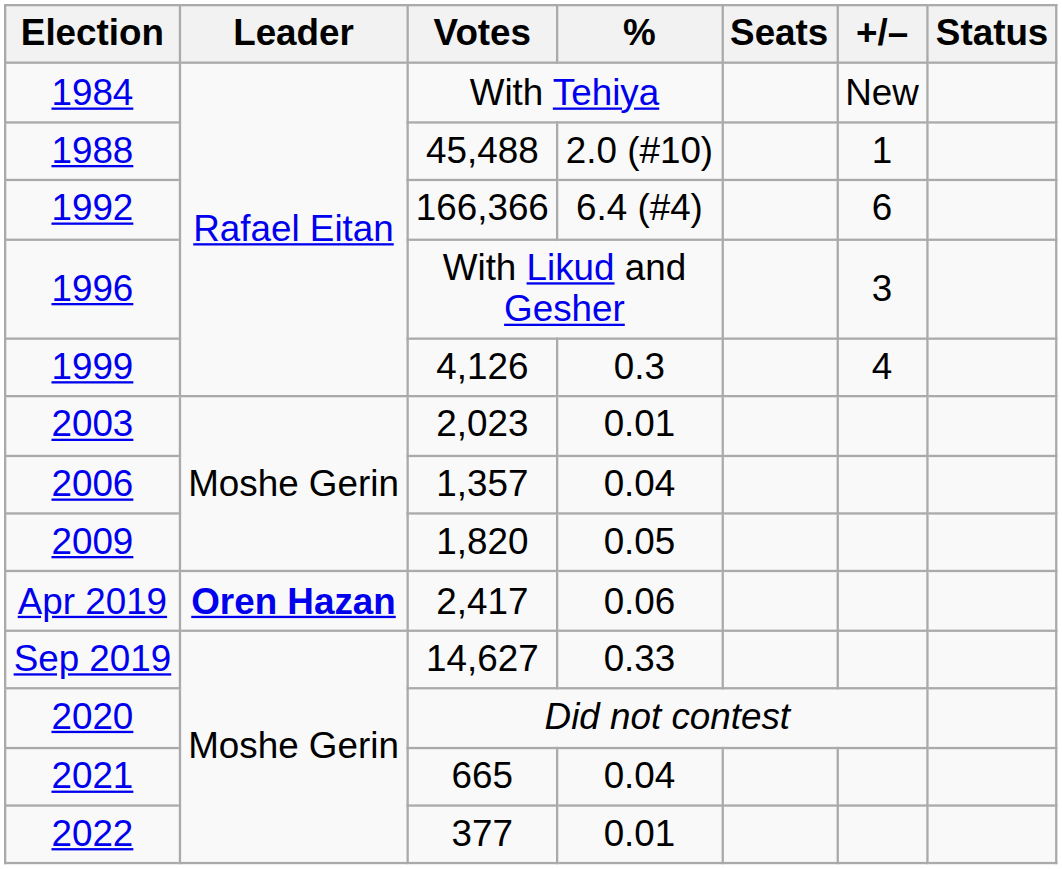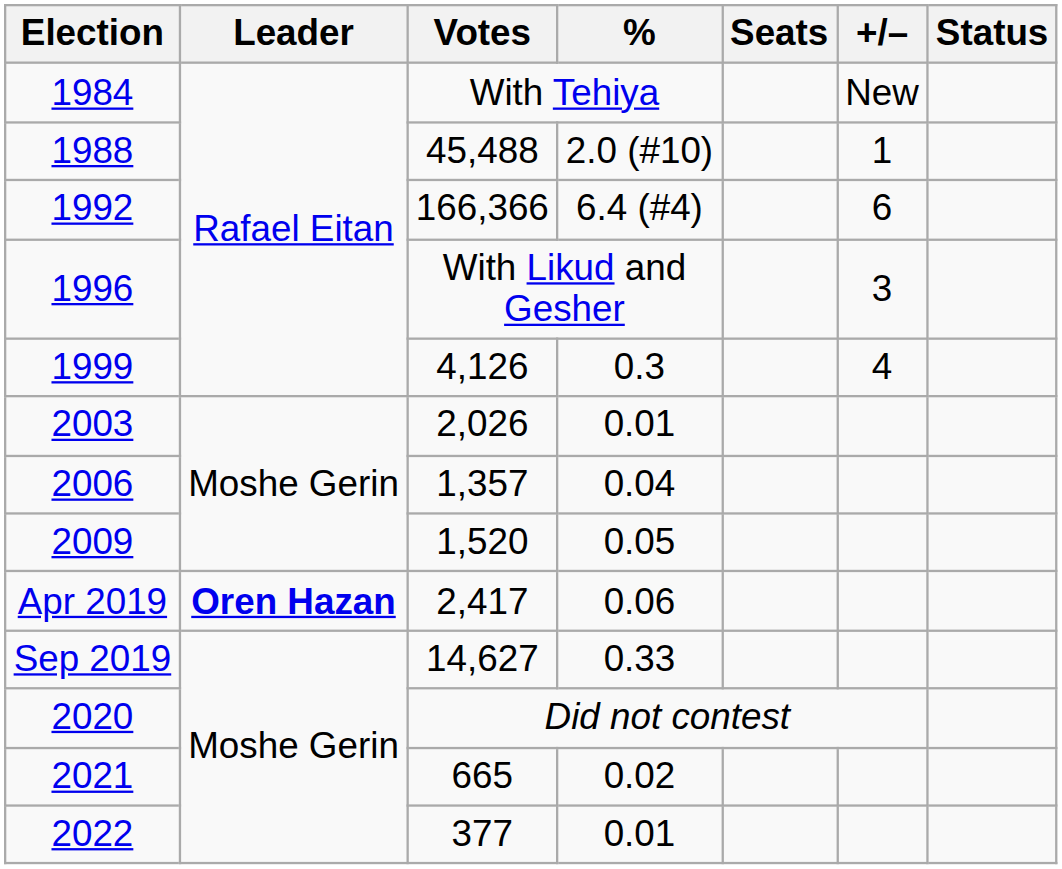2003 | Votes: 2,023 -> 2,026
2009 | Votes: 1,820 -> 1,520
2021 | %: 0.04 -> 0.02
